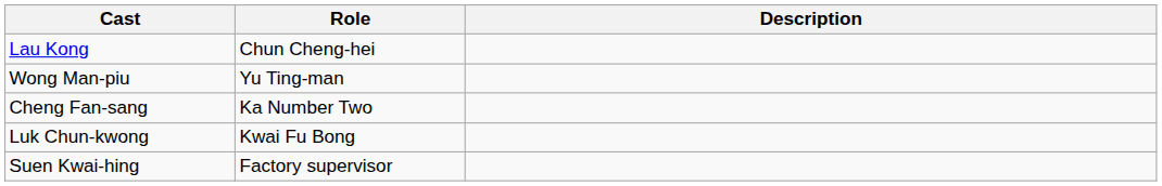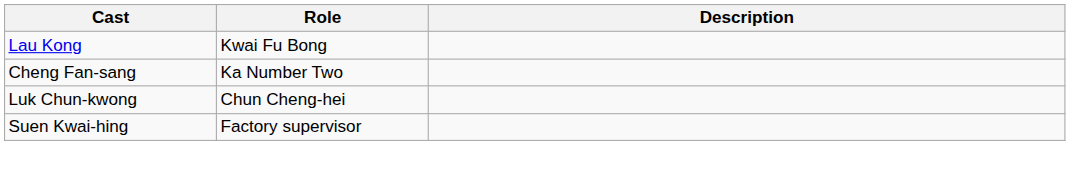Lau Kong | Role: Chun Cheng-hei -> Kwai Fu Bong
- row: Wong Man-piu | Yu Ting-man
Luk Chun-kwong | Role: Kwai Fu Bong -> Chun Cheng-hei
